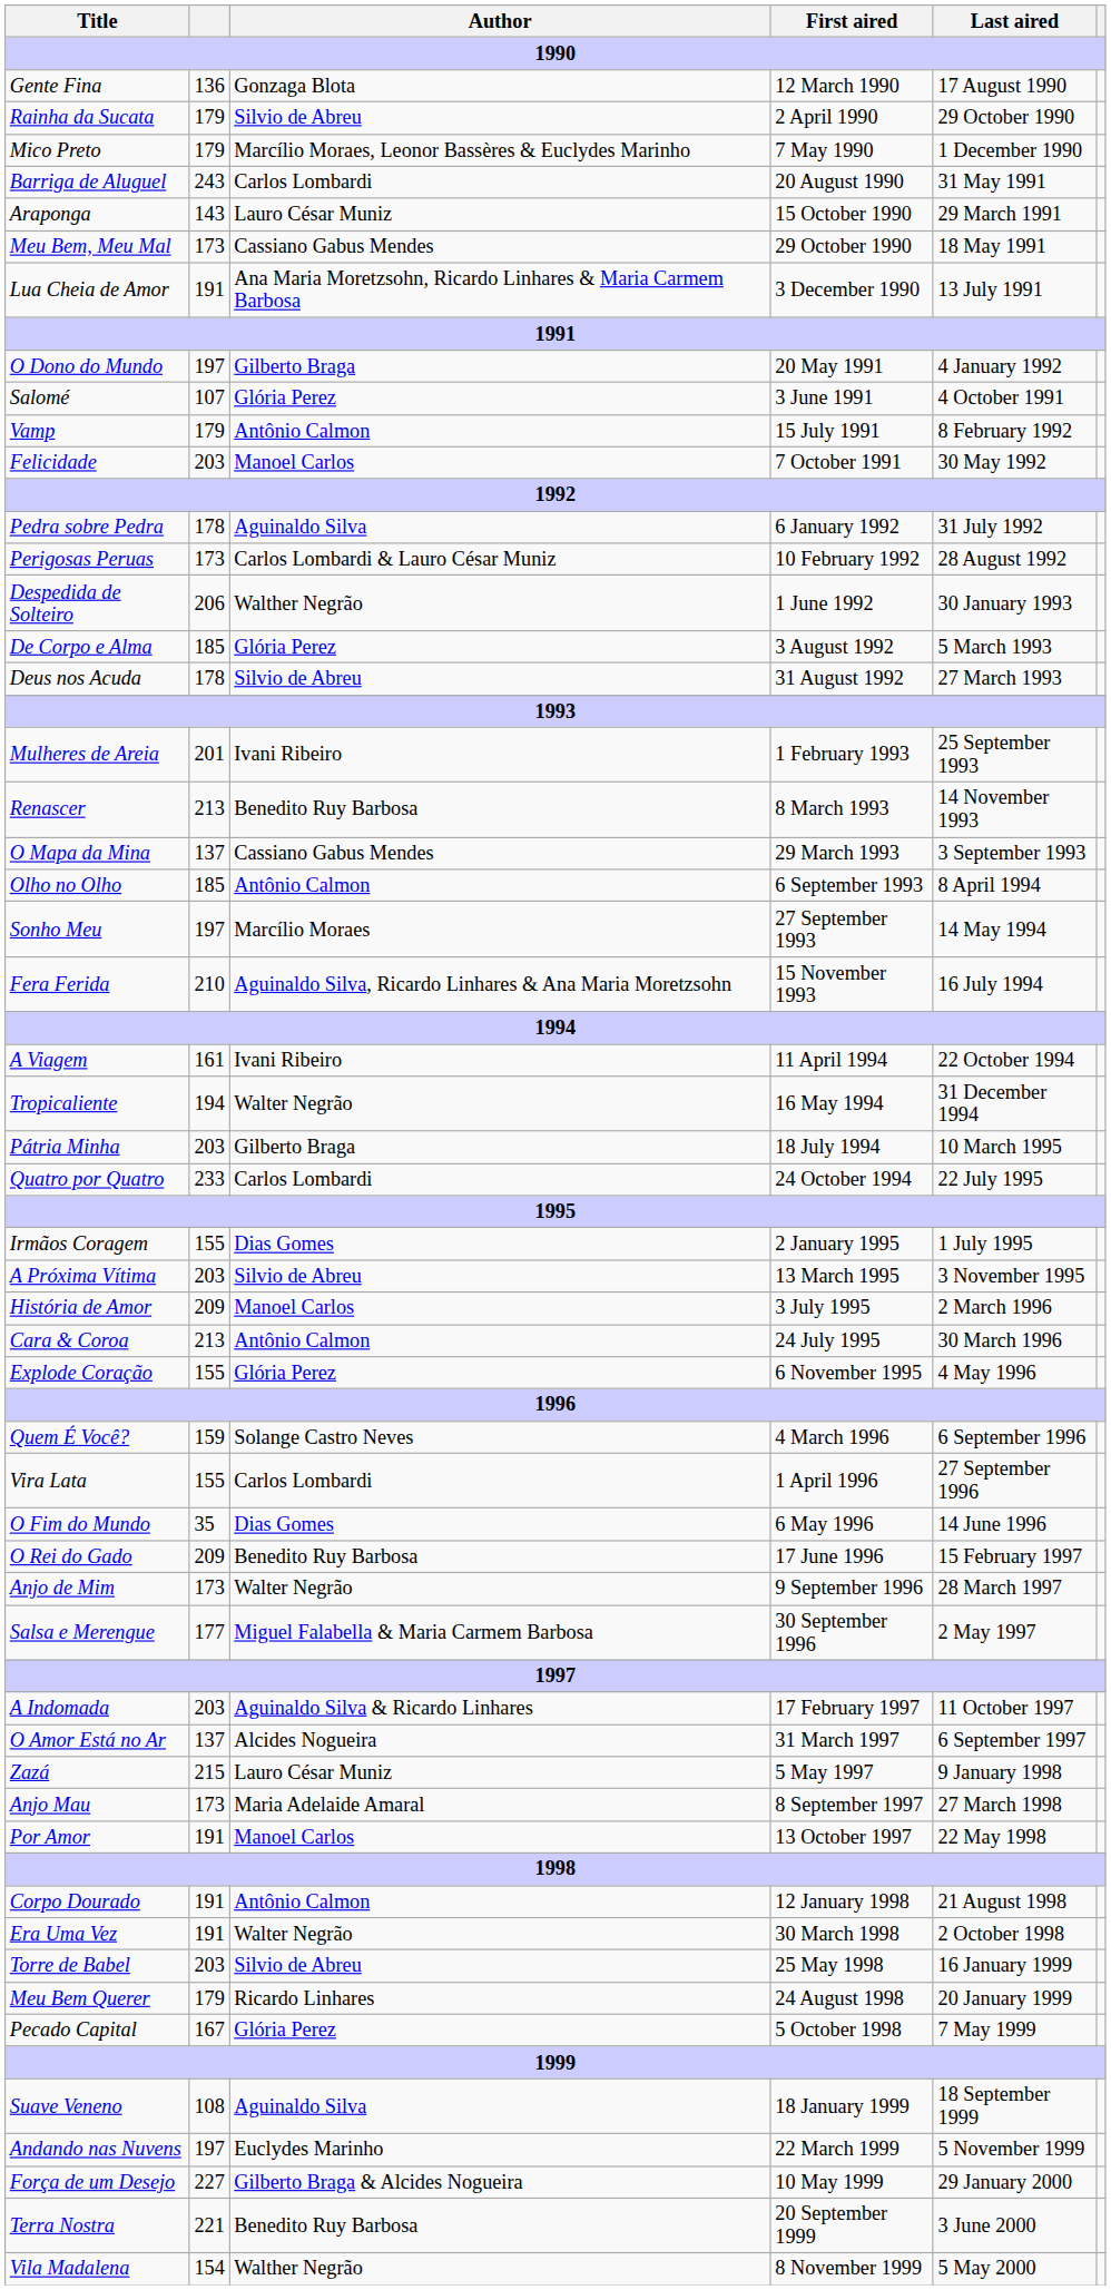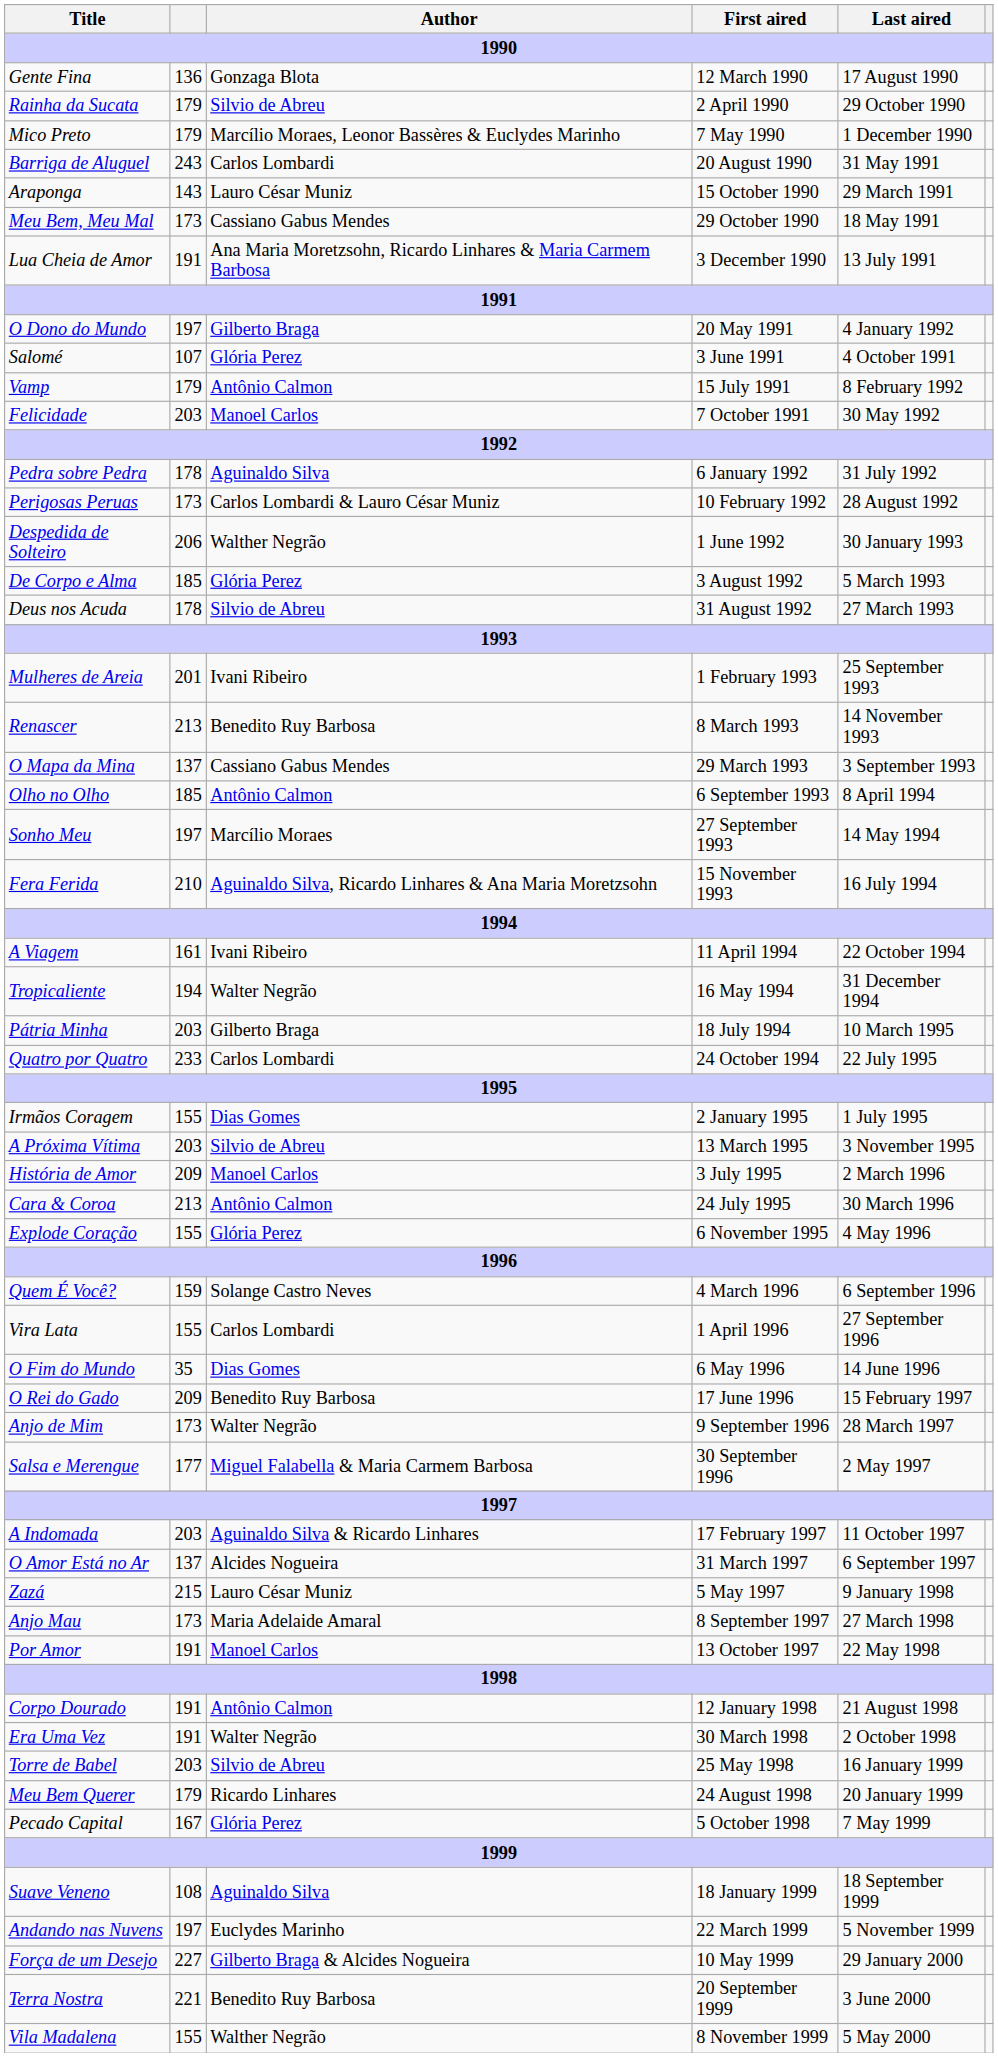Vila Madalena | column 2: 154 -> 155
